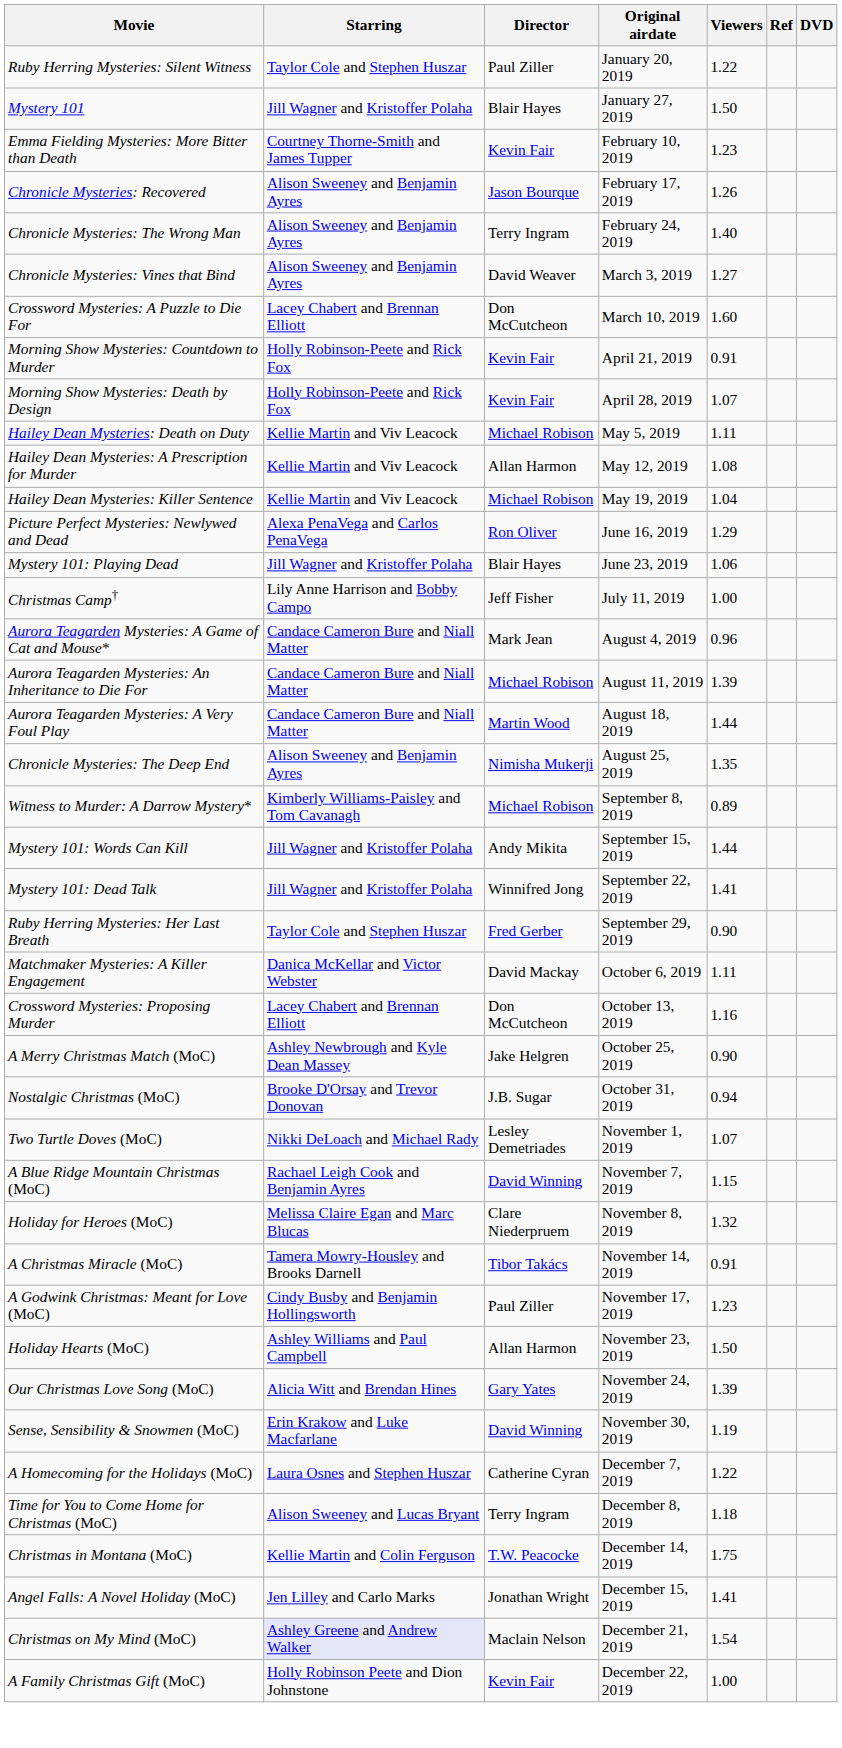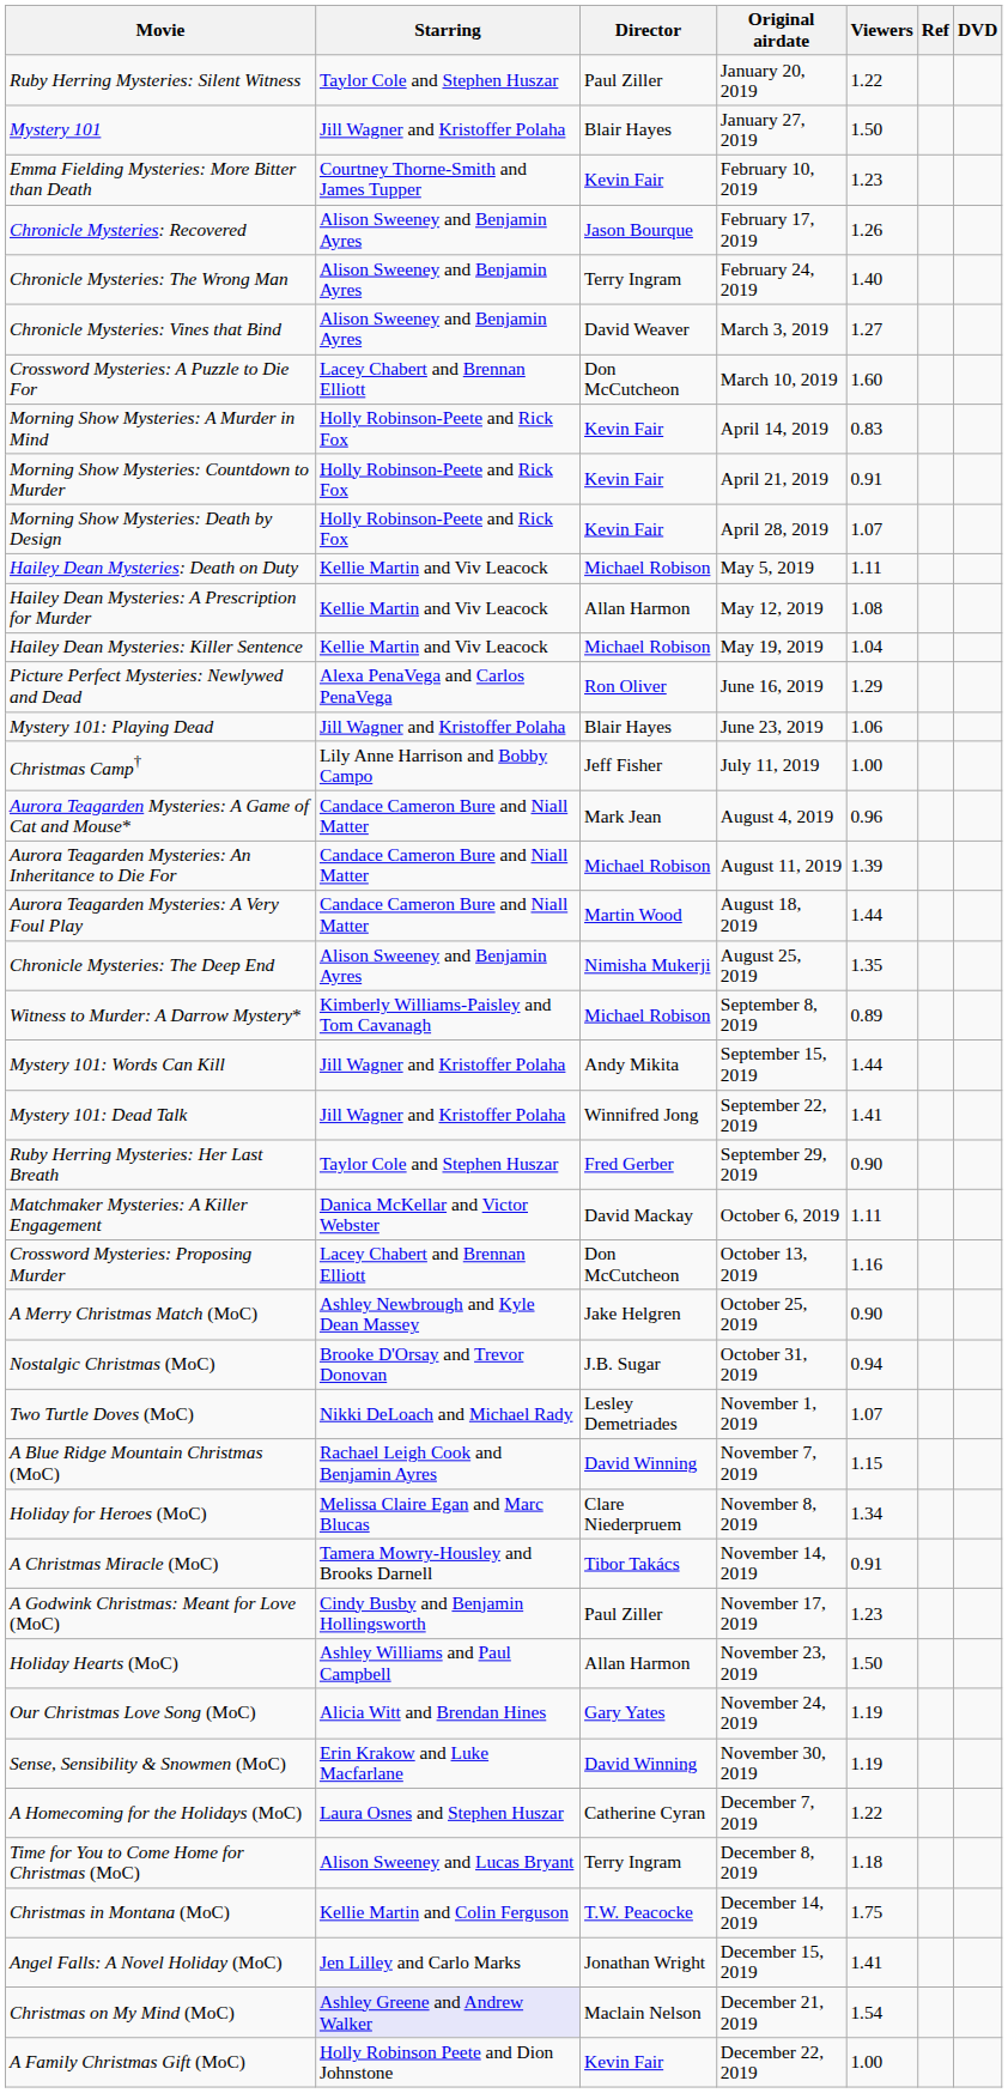+ row: Morning Show Mysteries: A Murder in Mind | Holly Robinson-Peete and Rick Fox | Kevin Fair | April 14, 2019 | 0.83
Holiday for Heroes (MoC) | Viewers: 1.32 -> 1.34
Our Christmas Love Song (MoC) | Viewers: 1.39 -> 1.19
